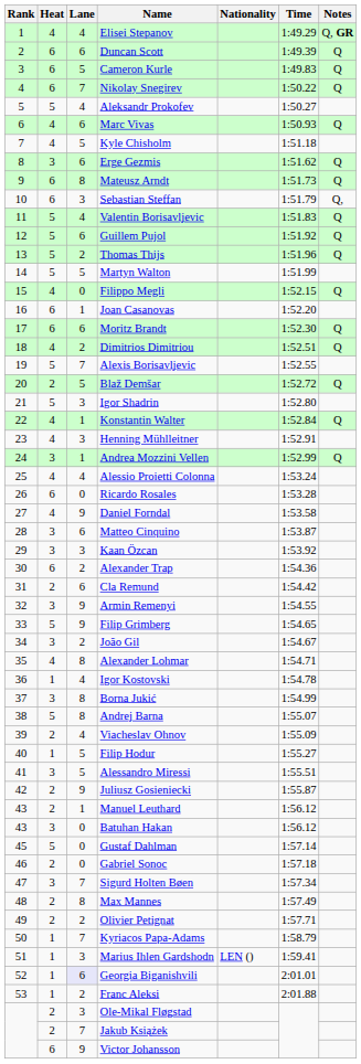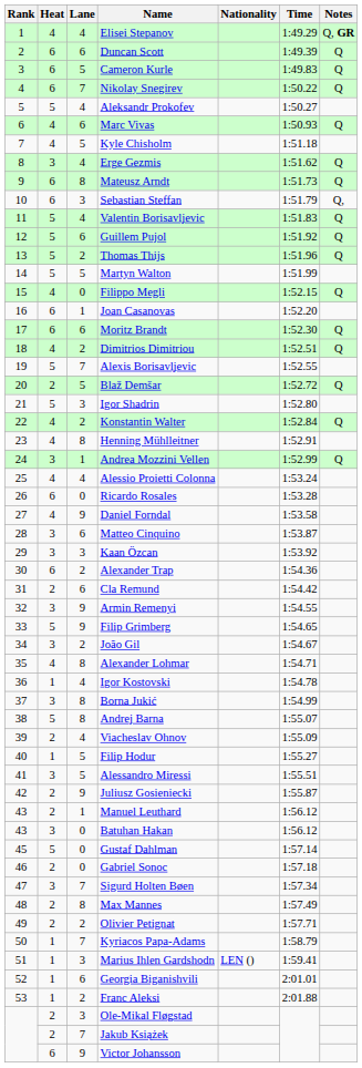Erge Gezmis | Lane: 6 -> 4
Konstantin Walter | Lane: 1 -> 2
Henning Mühlleitner | Lane: 3 -> 8
Georgia Biganishvili | Lane: lavender background -> no background
